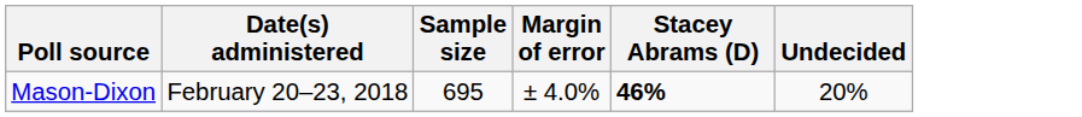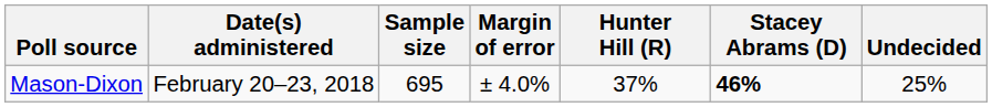+ column: Hunter Hill (R) | 37%
Mason-Dixon | Undecided: 20% -> 25%
